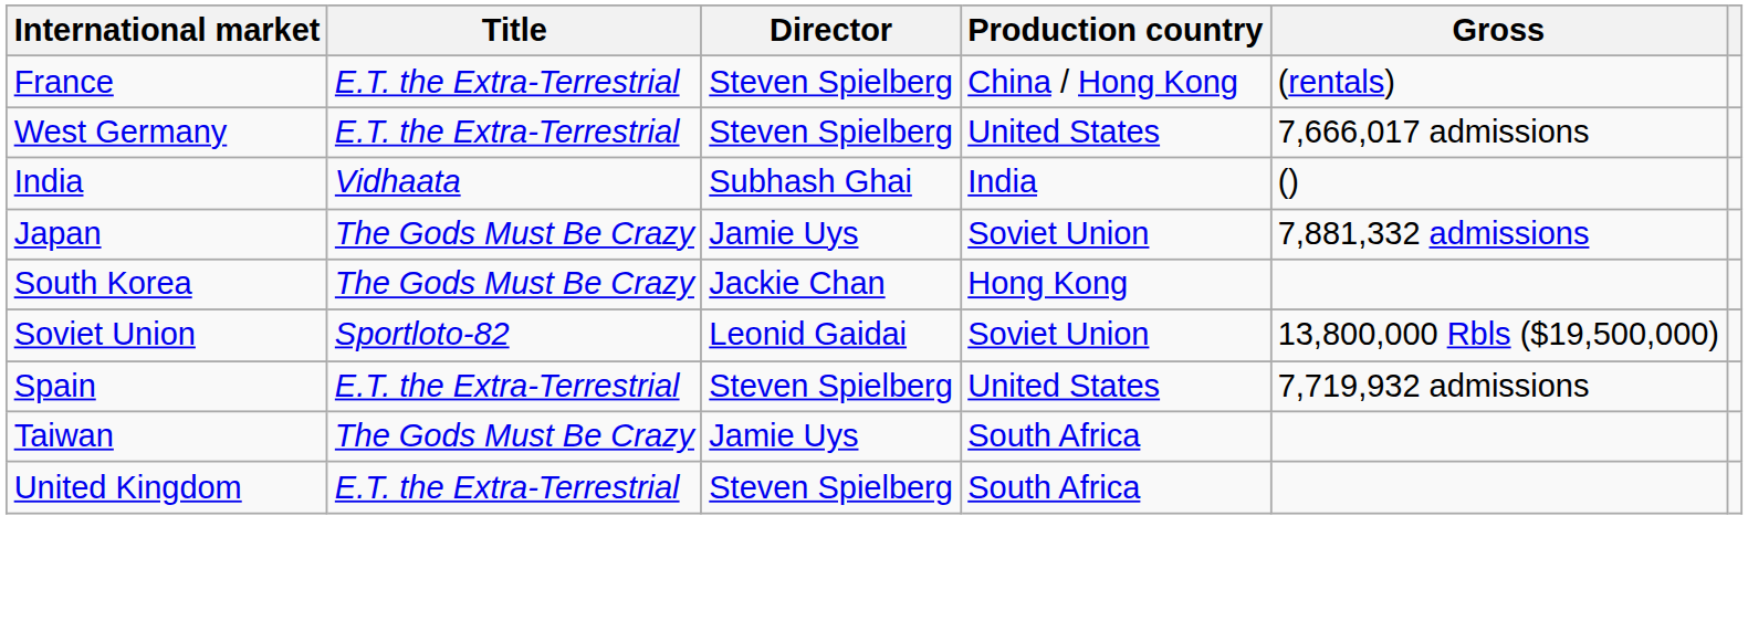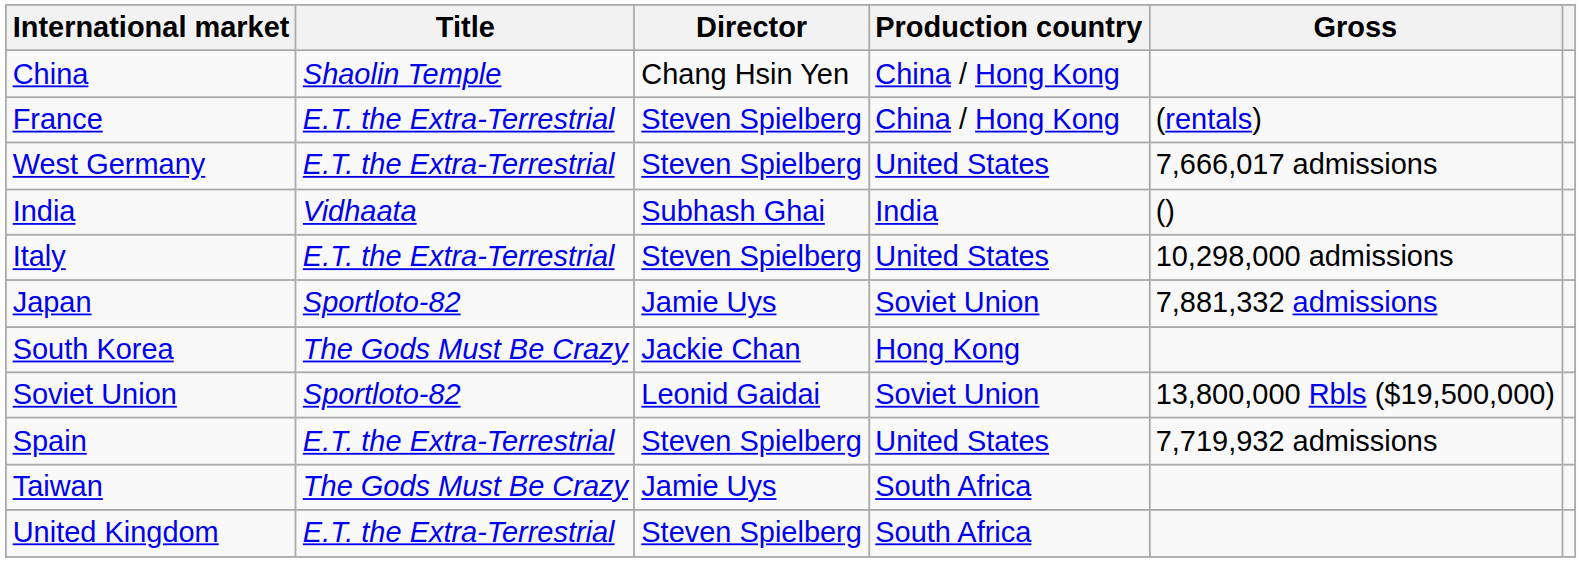+ row: China | Shaolin Temple | Chang Hsin Yen | China / Hong Kong
+ row: Italy | E.T. the Extra-Terrestrial | Steven Spielberg | United States | 10,298,000 admissions
Japan | Title: The Gods Must Be Crazy -> Sportloto-82
